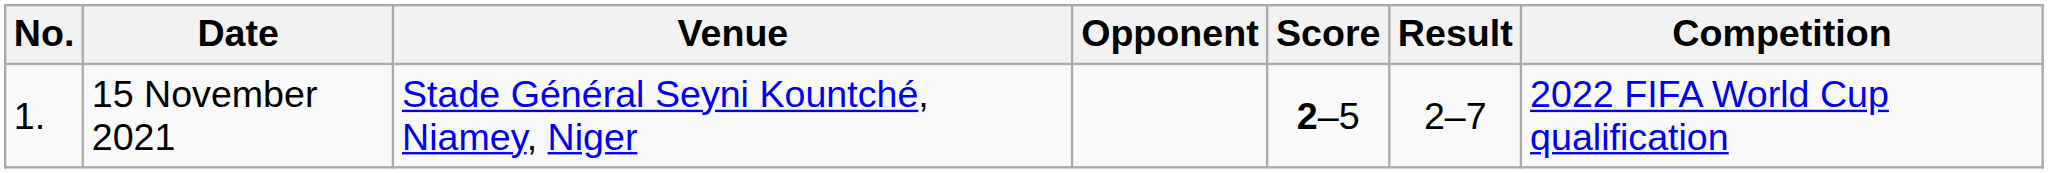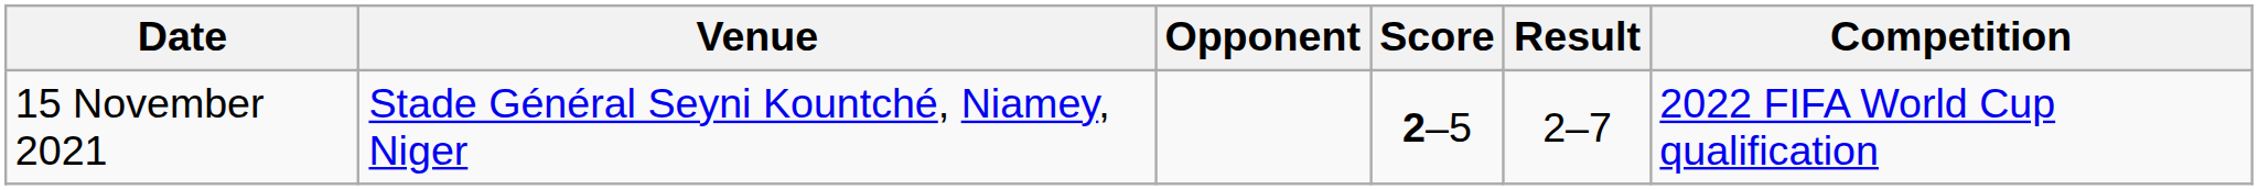- column: No. | 1.
